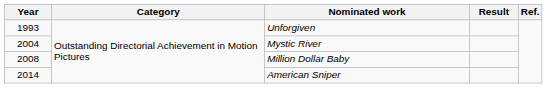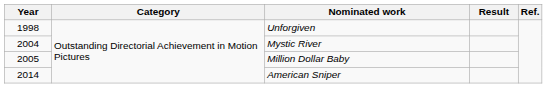Unforgiven | Year: 1993 -> 1998
Million Dollar Baby | Year: 2008 -> 2005
